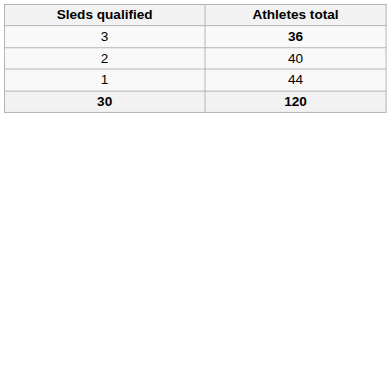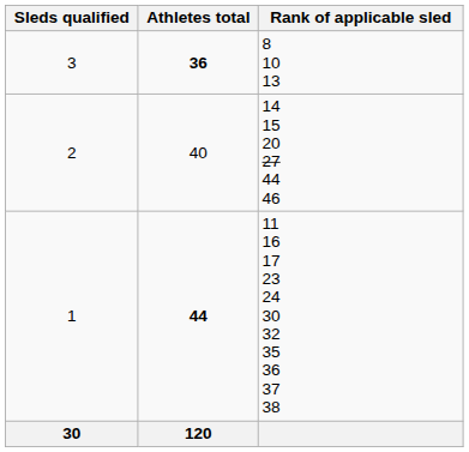+ column: Rank of applicable sled | 8 10 13 | 14 15 20 27 44 46 | 11 16 17 23 24 30 32 35 36 37 38
1 | Athletes total: normal -> bold
